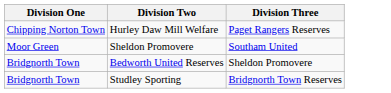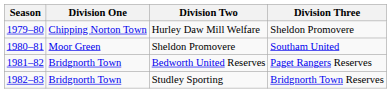+ column: Season | 1979–80 | 1980–81 | 1981–82 | 1982–83
Hurley Daw Mill Welfare | Division Three: Paget Rangers Reserves -> Sheldon Promovere
Bedworth United Reserves | Division Three: Sheldon Promovere -> Paget Rangers Reserves
